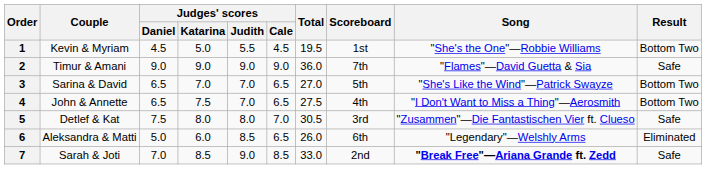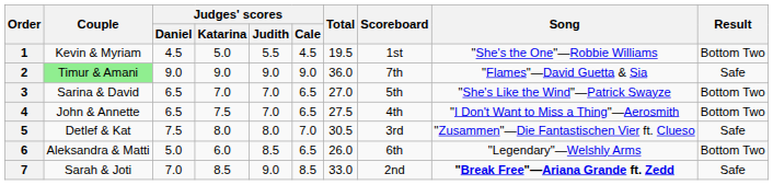2 | Couple: no background -> lightgreen background
6 | Result: Eliminated -> Bottom Two
